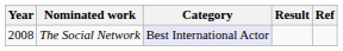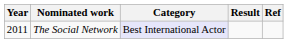The Social Network | Year: 2008 -> 2011
